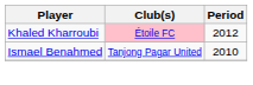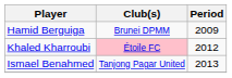+ row: Hamid Berguiga | Brunei DPMM | 2009
Ismael Benahmed | Period: 2010 -> 2013
